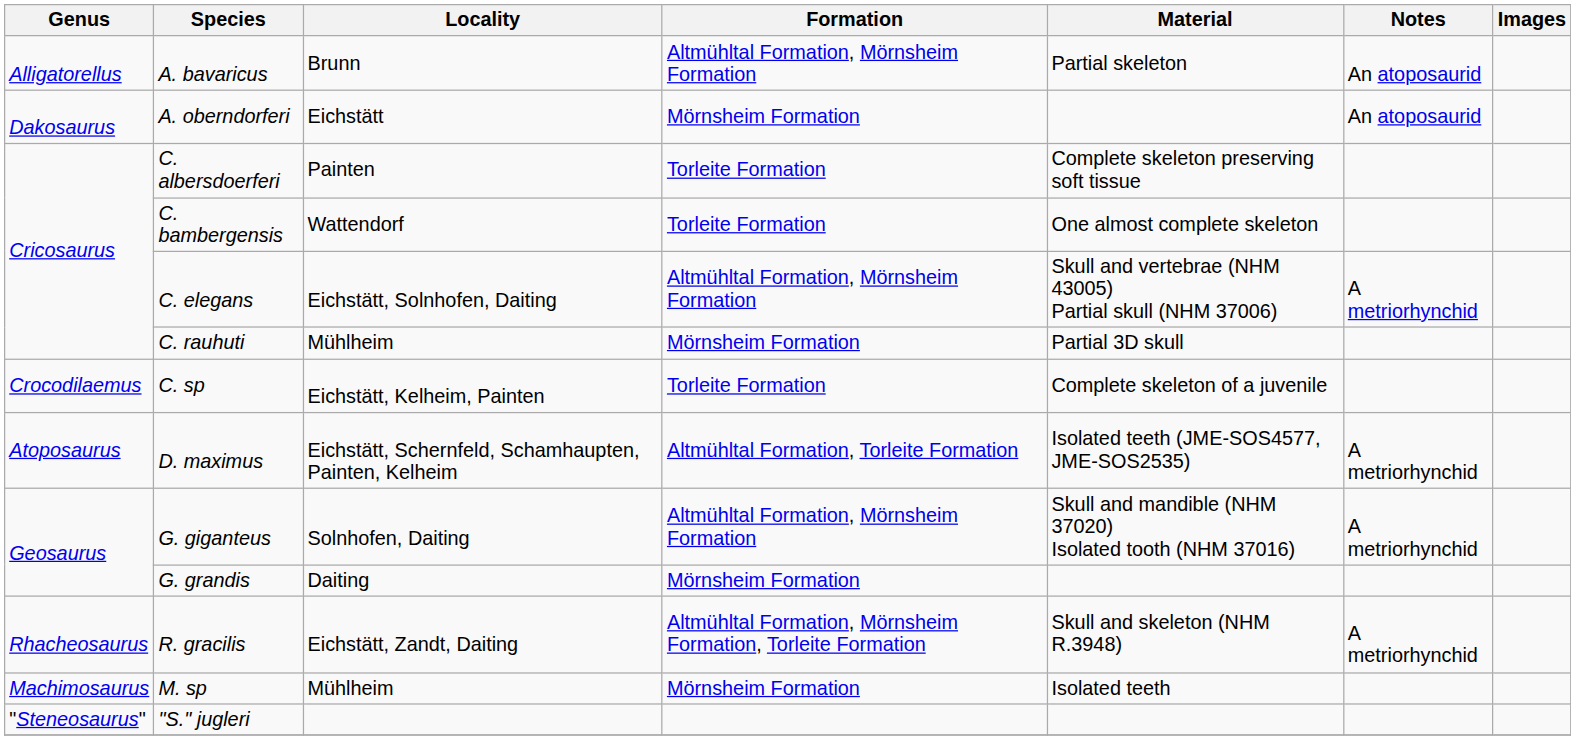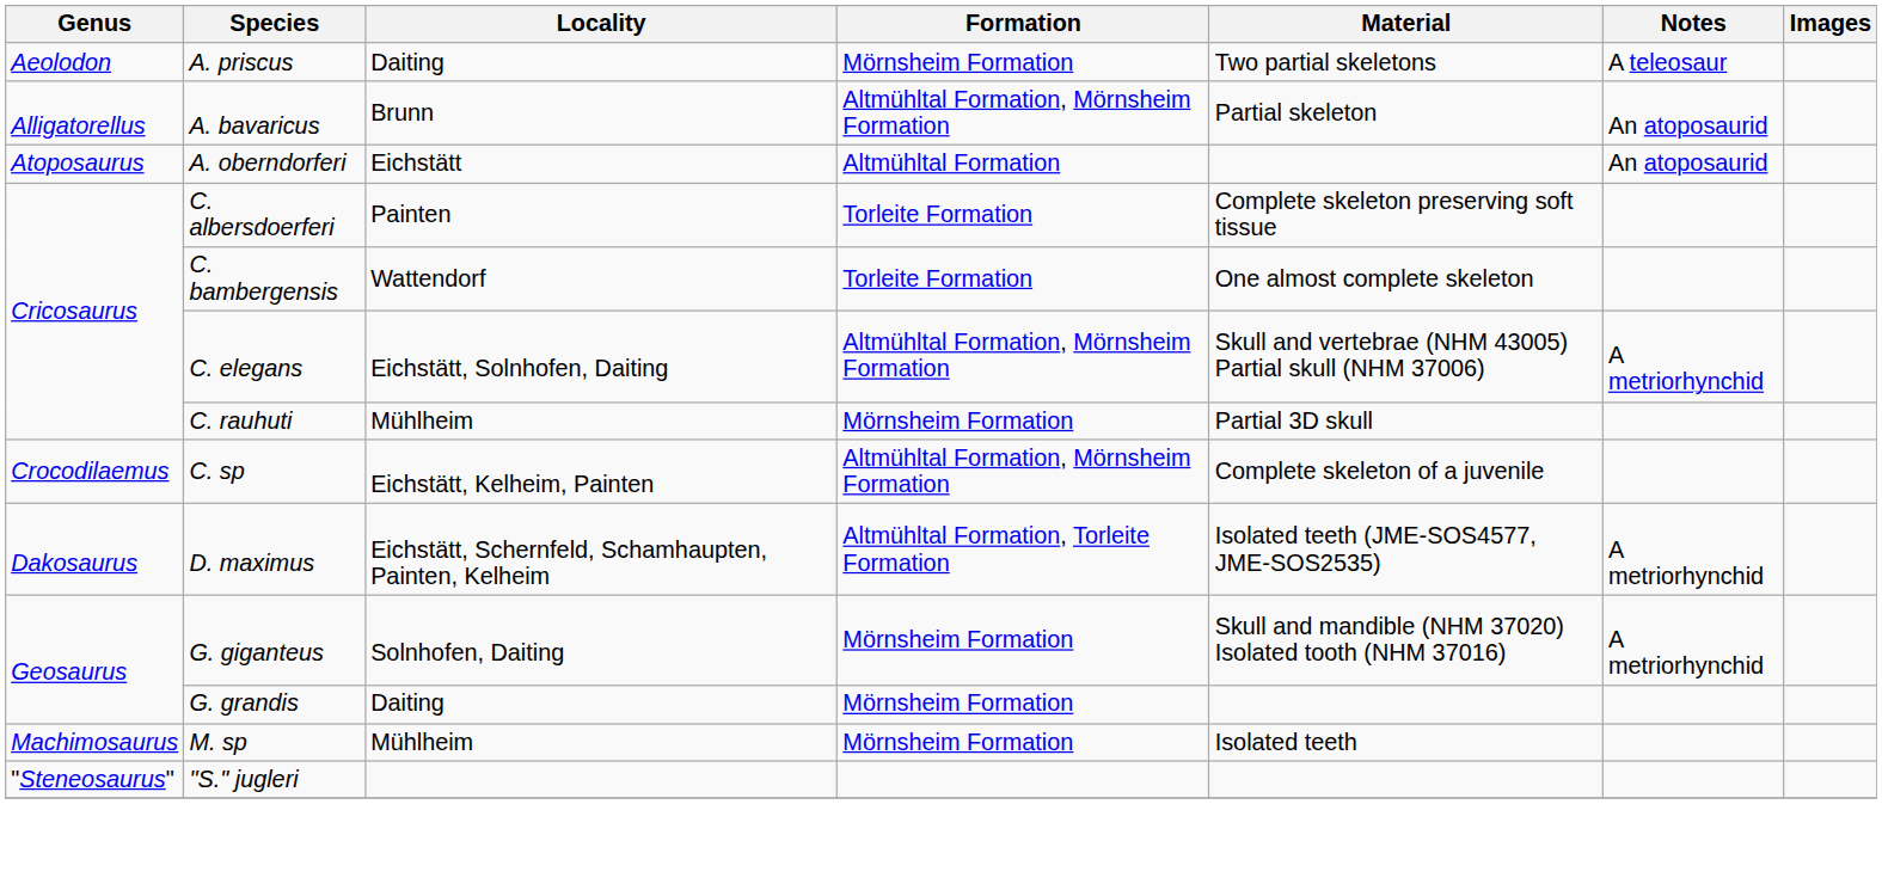+ row: Aeolodon | A. priscus | Daiting | Mörnsheim Formation | Two partial skeletons | A teleosaur
A. oberndorferi | Genus: Dakosaurus -> Atoposaurus
A. oberndorferi | Formation: Mörnsheim Formation -> Altmühltal Formation
C. sp | Formation: Torleite Formation -> Altmühltal Formation, Mörnsheim Formation
D. maximus | Genus: Atoposaurus -> Dakosaurus
G. giganteus | Formation: Altmühltal Formation, Mörnsheim Formation -> Mörnsheim Formation
- row: Rhacheosaurus | R. gracilis | Eichstätt, Zandt, Daiting | Altmühltal Formation, Mörnsheim Formation, Torleite Formation | Skull and skeleton (NHM R.3948) | A metriorhynchid
